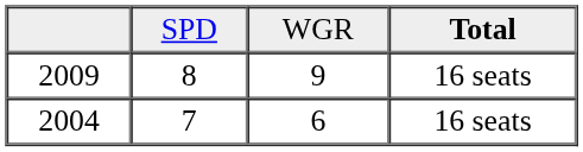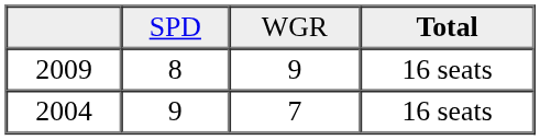2004 | column 2: 7 -> 9
2004 | column 3: 6 -> 7
